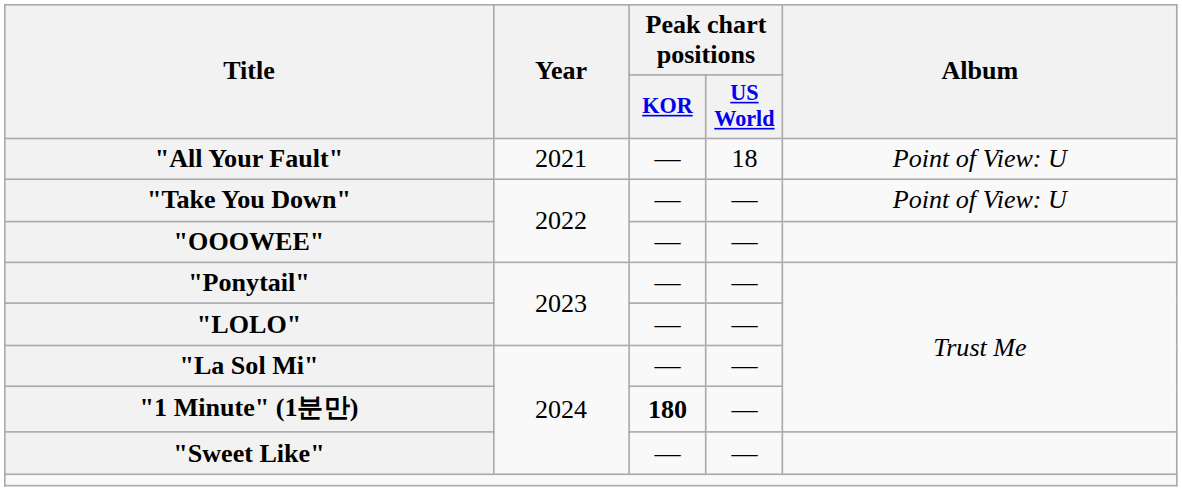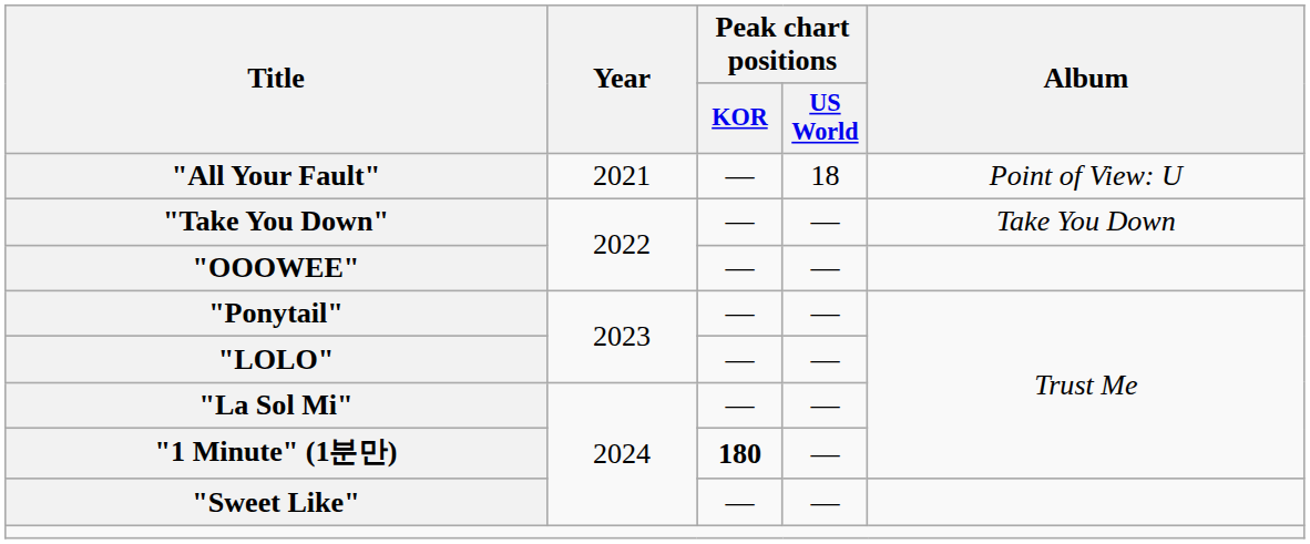"Take You Down" | Album: Point of View: U -> Take You Down
